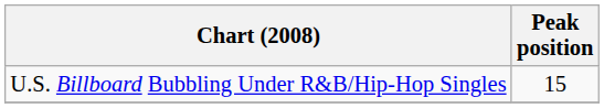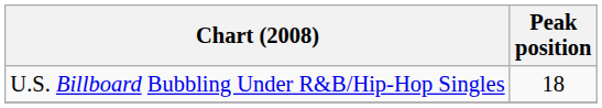U.S. Billboard Bubbling Under R&B/Hip-Hop Singles | Peak position: 15 -> 18
